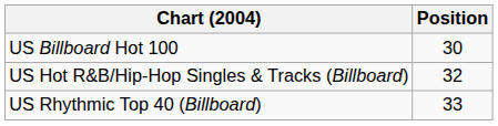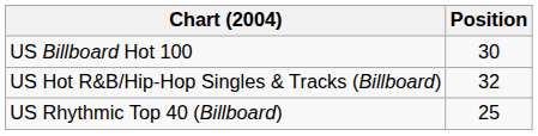US Rhythmic Top 40 (Billboard) | Position: 33 -> 25
